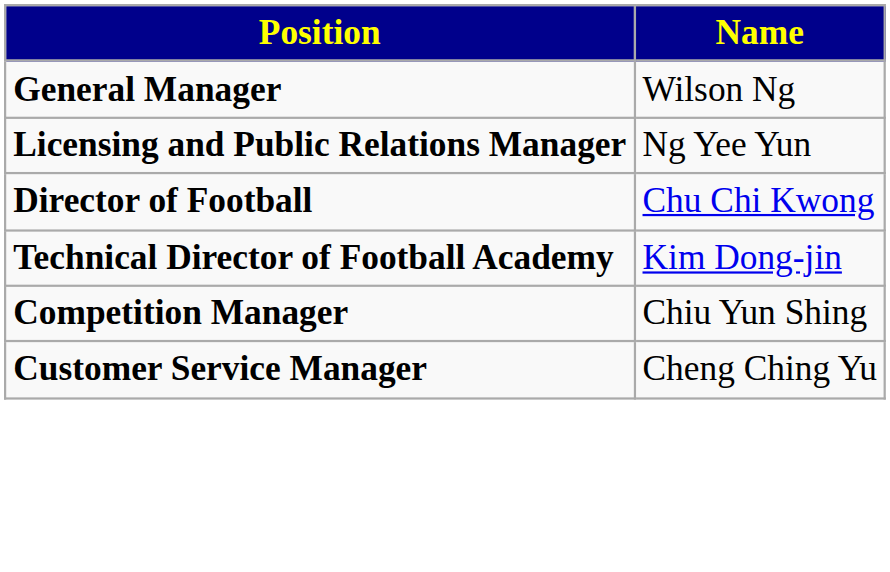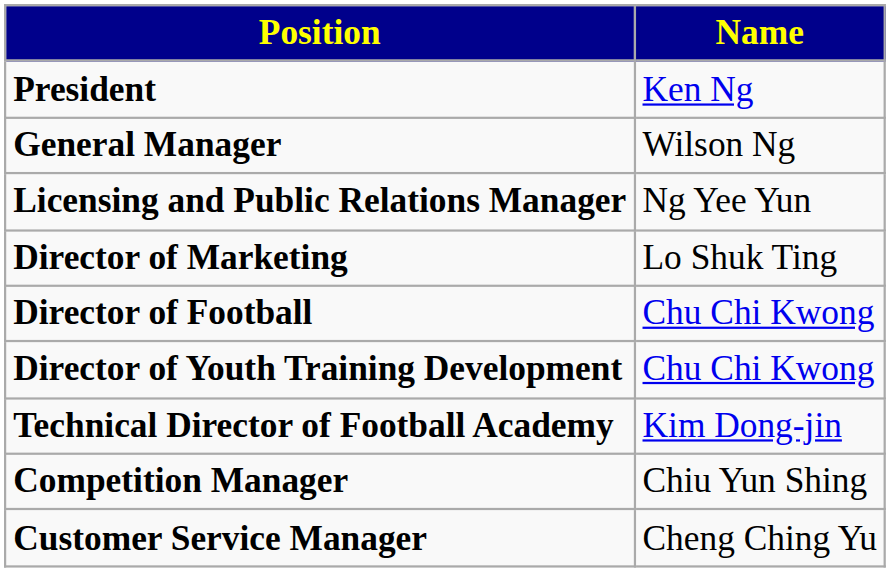+ row: President | Ken Ng
+ row: Director of Marketing | Lo Shuk Ting
+ row: Director of Youth Training Development | Chu Chi Kwong
